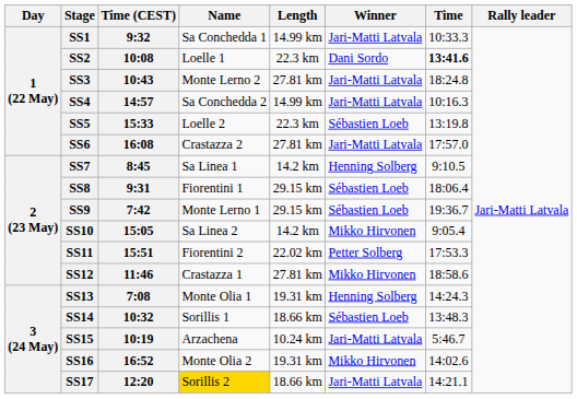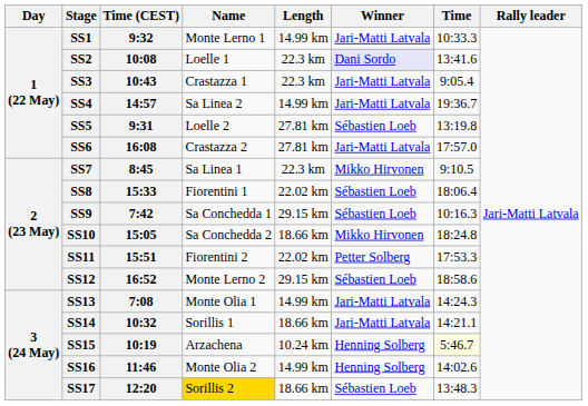SS1 | Name: Sa Conchedda 1 -> Monte Lerno 1
SS2 | Winner: no background -> lavender background
SS2 | Time: bold -> normal
SS3 | Name: Monte Lerno 2 -> Crastazza 1
SS3 | Length: 27.81 km -> 22.3 km
SS3 | Time: 18:24.8 -> 9:05.4
SS4 | Name: Sa Conchedda 2 -> Sa Linea 2
SS4 | Time: 10:16.3 -> 19:36.7
SS5 | Time (CEST): 15:33 -> 9:31
SS5 | Length: 22.3 km -> 27.81 km
SS7 | Length: 14.2 km -> 22.3 km
SS7 | Winner: Henning Solberg -> Mikko Hirvonen
SS8 | Time (CEST): 9:31 -> 15:33
SS8 | Length: 29.15 km -> 22.02 km
SS9 | Name: Monte Lerno 1 -> Sa Conchedda 1
SS9 | Time: 19:36.7 -> 10:16.3
SS10 | Name: Sa Linea 2 -> Sa Conchedda 2
SS10 | Length: 14.2 km -> 18.66 km
SS10 | Time: 9:05.4 -> 18:24.8
SS12 | Time (CEST): 11:46 -> 16:52
SS12 | Name: Crastazza 1 -> Monte Lerno 2
SS12 | Length: 27.81 km -> 29.15 km
SS12 | Winner: Mikko Hirvonen -> Sébastien Loeb
SS13 | Length: 19.31 km -> 14.99 km
SS13 | Winner: Henning Solberg -> Jari-Matti Latvala
SS14 | Winner: Sébastien Loeb -> Jari-Matti Latvala
SS14 | Time: 13:48.3 -> 14:21.1
SS15 | Winner: Jari-Matti Latvala -> Henning Solberg
SS15 | Time: no background -> lightyellow background
SS16 | Time (CEST): 16:52 -> 11:46
SS16 | Length: 19.31 km -> 14.99 km
SS16 | Winner: Mikko Hirvonen -> Henning Solberg
SS17 | Winner: Jari-Matti Latvala -> Sébastien Loeb
SS17 | Time: 14:21.1 -> 13:48.3
